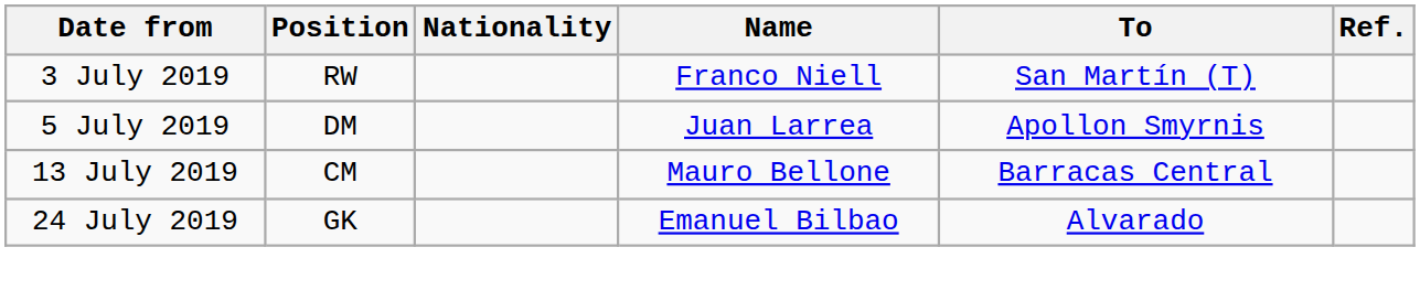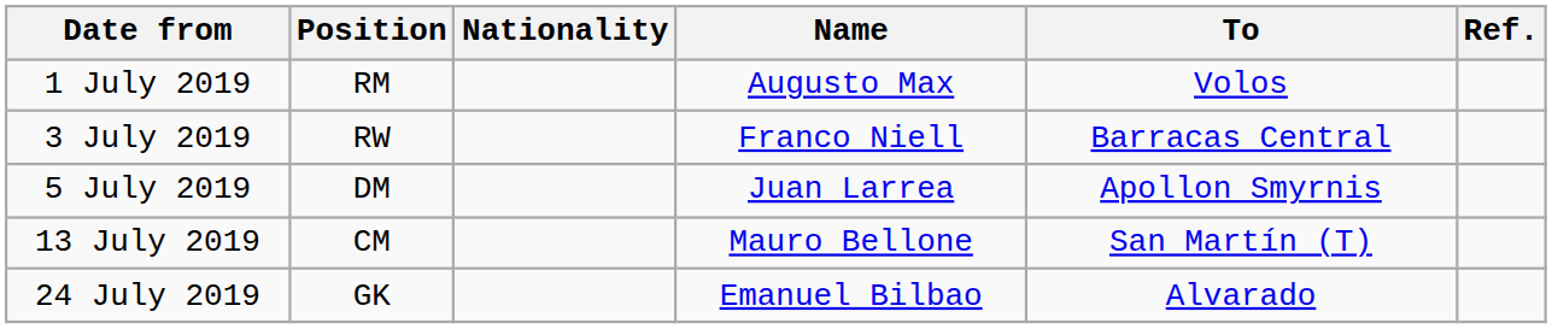+ row: 1 July 2019 | RM | Augusto Max | Volos
3 July 2019 | To: San Martín (T) -> Barracas Central
13 July 2019 | To: Barracas Central -> San Martín (T)
